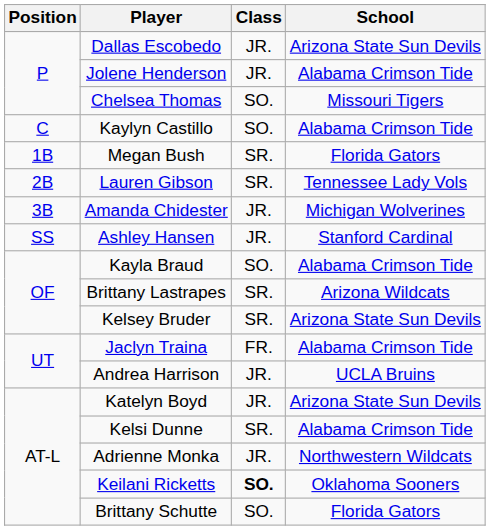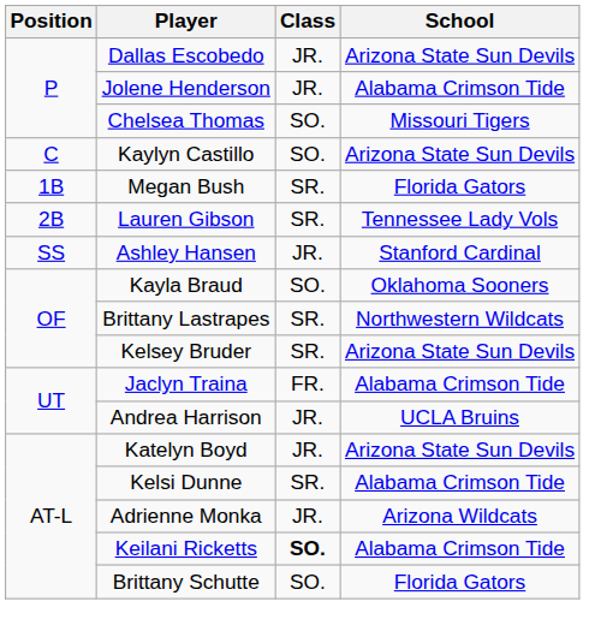Kaylyn Castillo | School: Alabama Crimson Tide -> Arizona State Sun Devils
- row: 3B | Amanda Chidester | JR. | Michigan Wolverines
Kayla Braud | School: Alabama Crimson Tide -> Oklahoma Sooners
Brittany Lastrapes | School: Arizona Wildcats -> Northwestern Wildcats
Adrienne Monka | School: Northwestern Wildcats -> Arizona Wildcats
Keilani Ricketts | School: Oklahoma Sooners -> Alabama Crimson Tide
